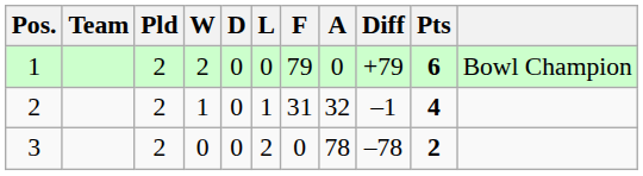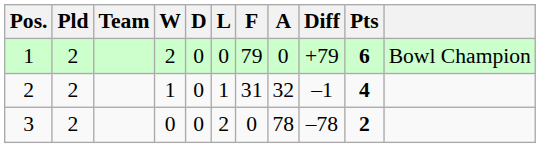columns swapped: Team <-> Pld
